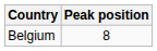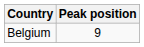Belgium | Peak position: 8 -> 9
